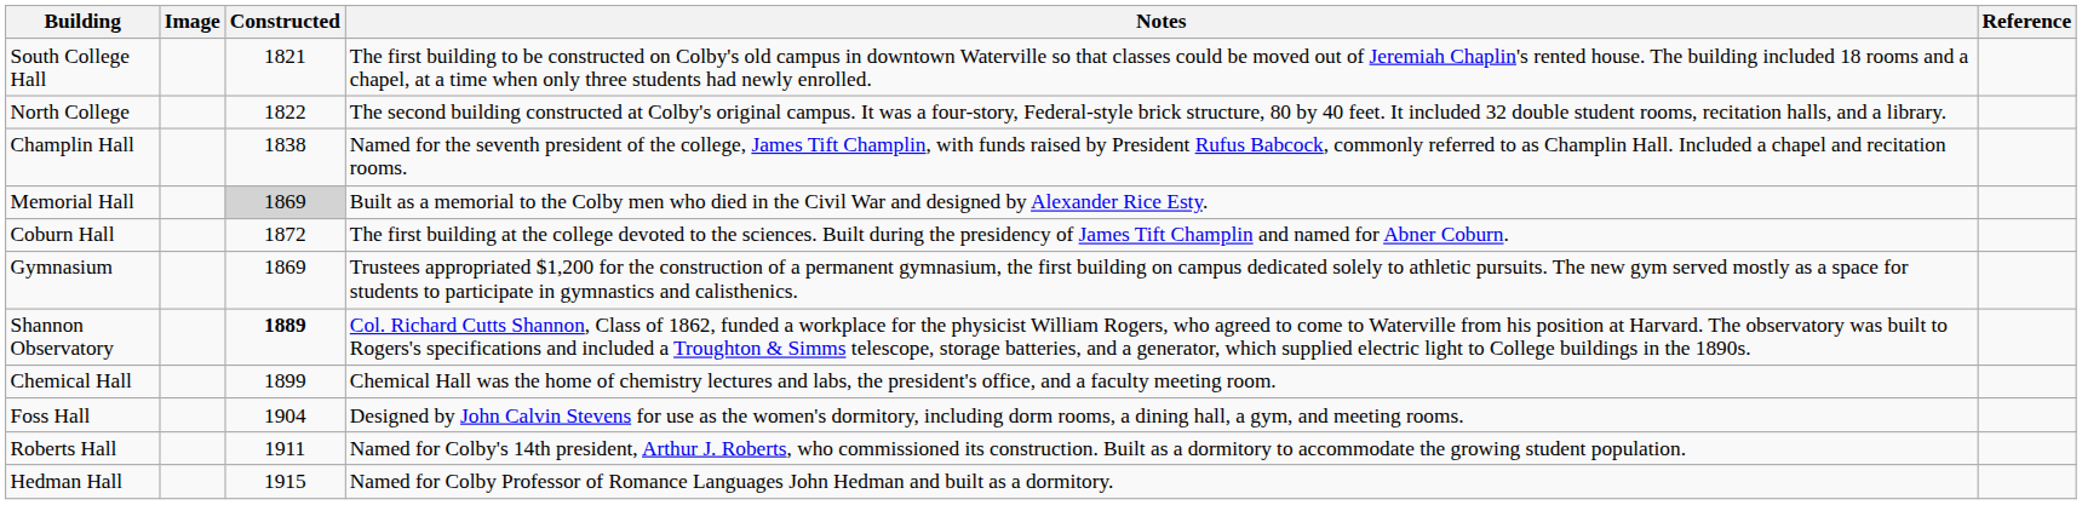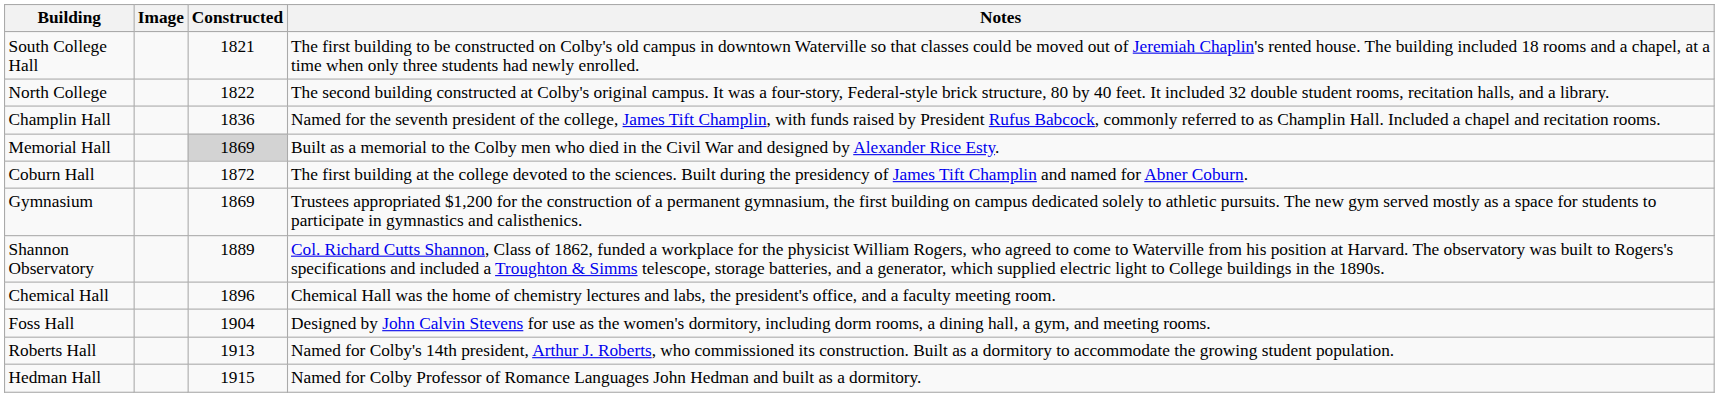- column: Reference
Champlin Hall | Constructed: 1838 -> 1836
Shannon Observatory | Constructed: bold -> normal
Chemical Hall | Constructed: 1899 -> 1896
Roberts Hall | Constructed: 1911 -> 1913
